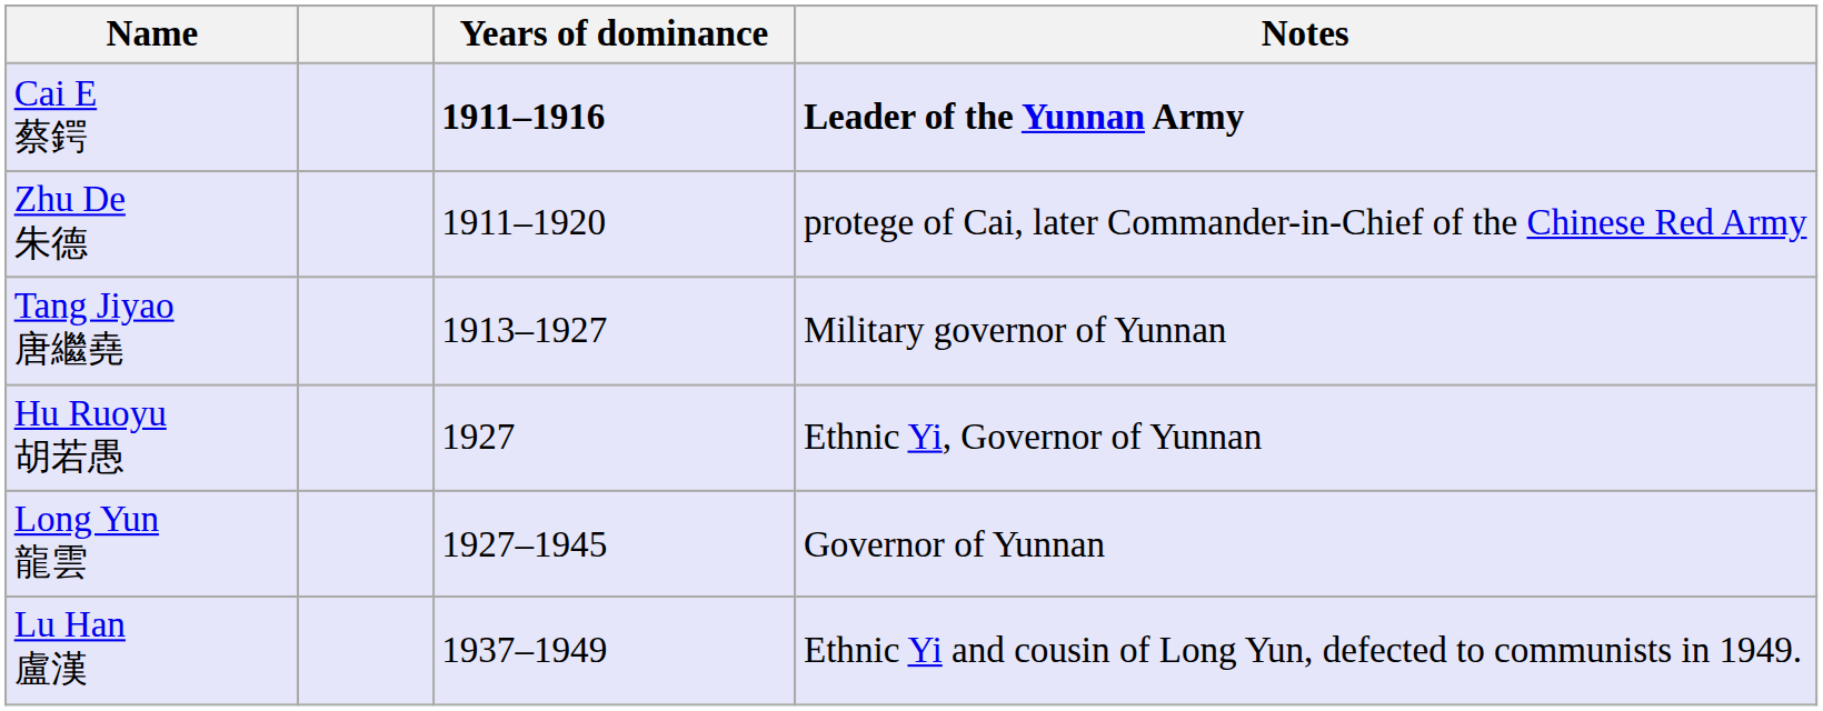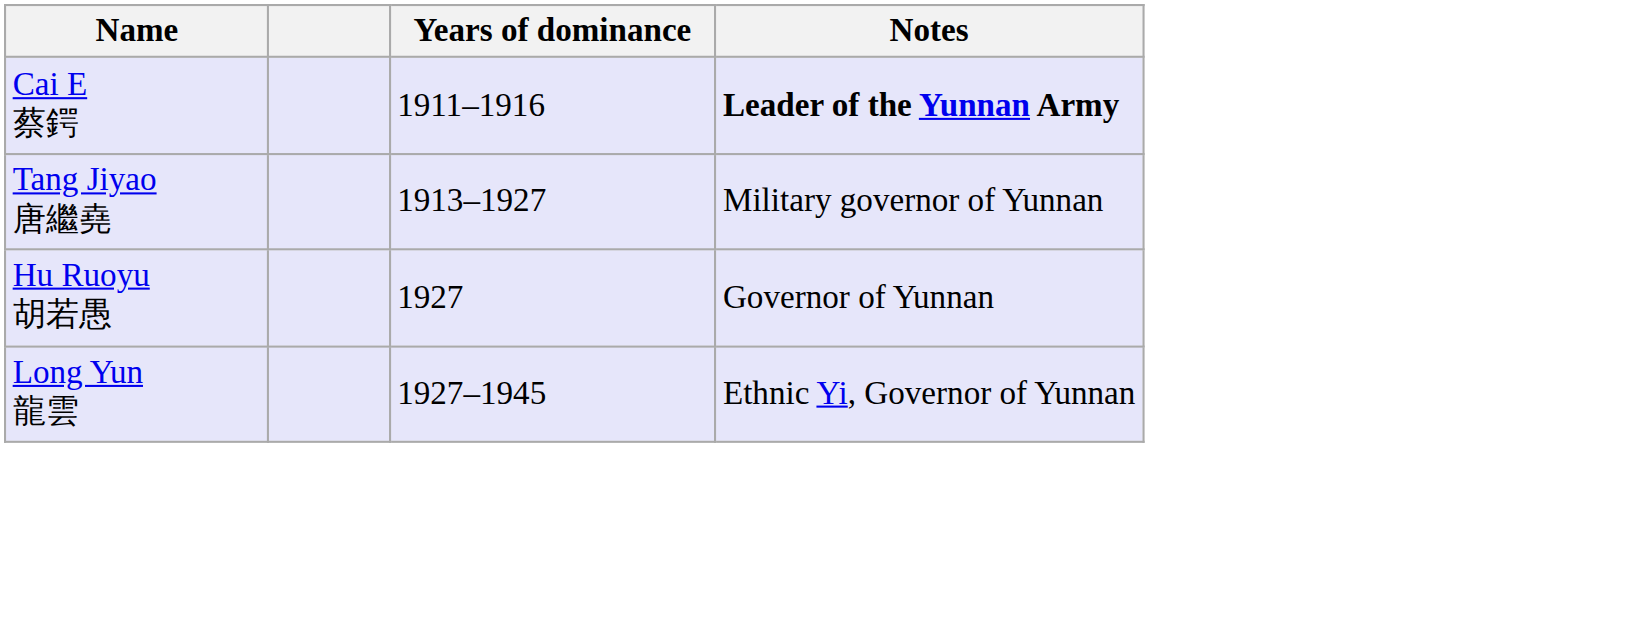Cai E 蔡鍔 | Years of dominance: bold -> normal
- row: Zhu De 朱德 | 1911–1920 | protege of Cai, later Commander-in-Chief of the Chinese Red Army
Hu Ruoyu 胡若愚 | Notes: Ethnic Yi, Governor of Yunnan -> Governor of Yunnan
Long Yun 龍雲 | Notes: Governor of Yunnan -> Ethnic Yi, Governor of Yunnan
- row: Lu Han 盧漢 | 1937–1949 | Ethnic Yi and cousin of Long Yun, defected to communists in 1949.
